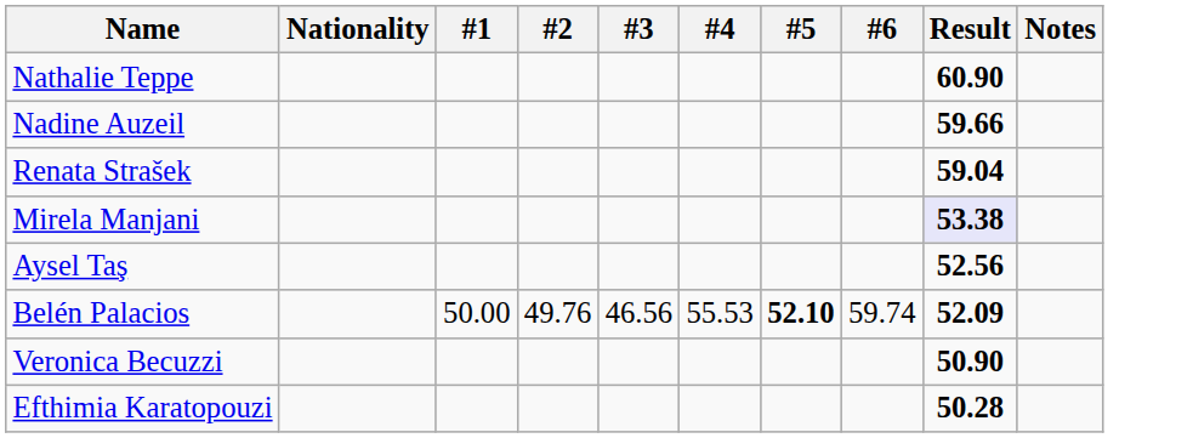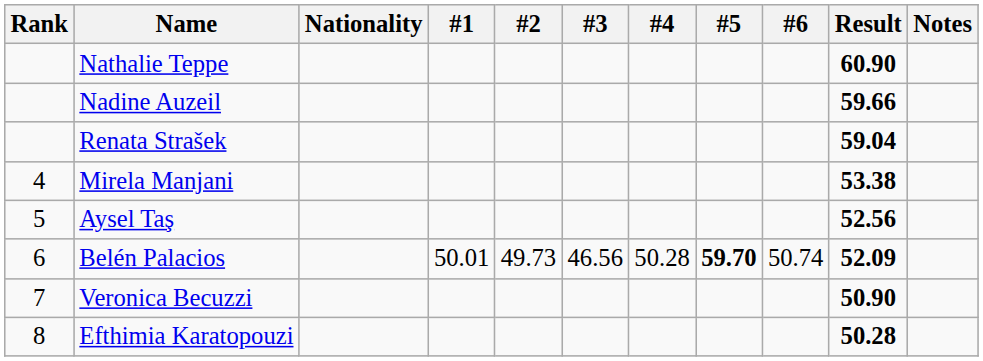+ column: Rank | 4 | 5 | 6 | 7 | 8
Mirela Manjani | Result: lavender background -> no background
Belén Palacios | #1: 50.00 -> 50.01
Belén Palacios | #2: 49.76 -> 49.73
Belén Palacios | #4: 55.53 -> 50.28
Belén Palacios | #5: 52.10 -> 59.70
Belén Palacios | #6: 59.74 -> 50.74
